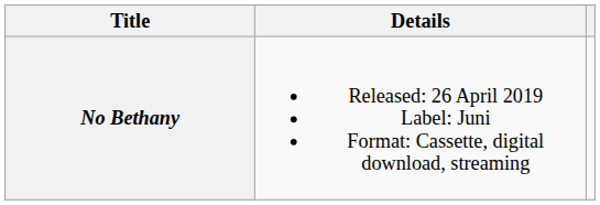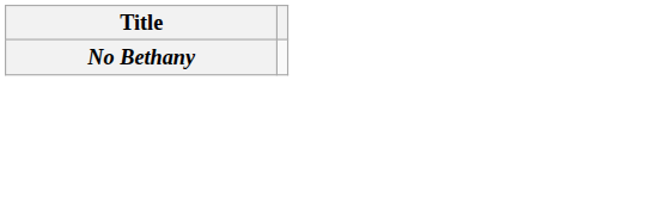- column: Details | Released: 26 April 2019 Label: Juni Format: Cassette, digital download, streaming
